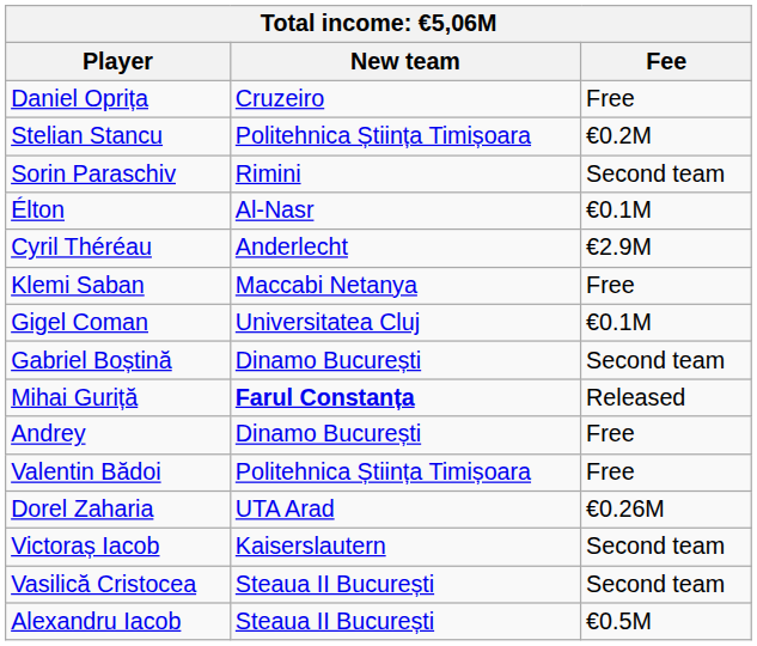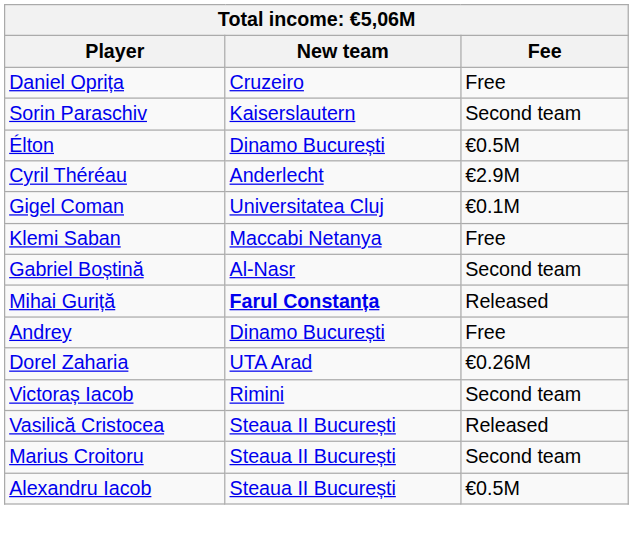- row: Stelian Stancu | Politehnica Știința Timișoara | €0.2M
Sorin Paraschiv | New team: Rimini -> Kaiserslautern
Élton | New team: Al-Nasr -> Dinamo București
Élton | Fee: €0.1M -> €0.5M
rows swapped: Klemi Saban <-> Gigel Coman
Gabriel Boștină | New team: Dinamo București -> Al-Nasr
- row: Valentin Bădoi | Politehnica Știința Timișoara | Free
Victoraș Iacob | New team: Kaiserslautern -> Rimini
Vasilică Cristocea | Fee: Second team -> Released
+ row: Marius Croitoru | Steaua II București | Second team
